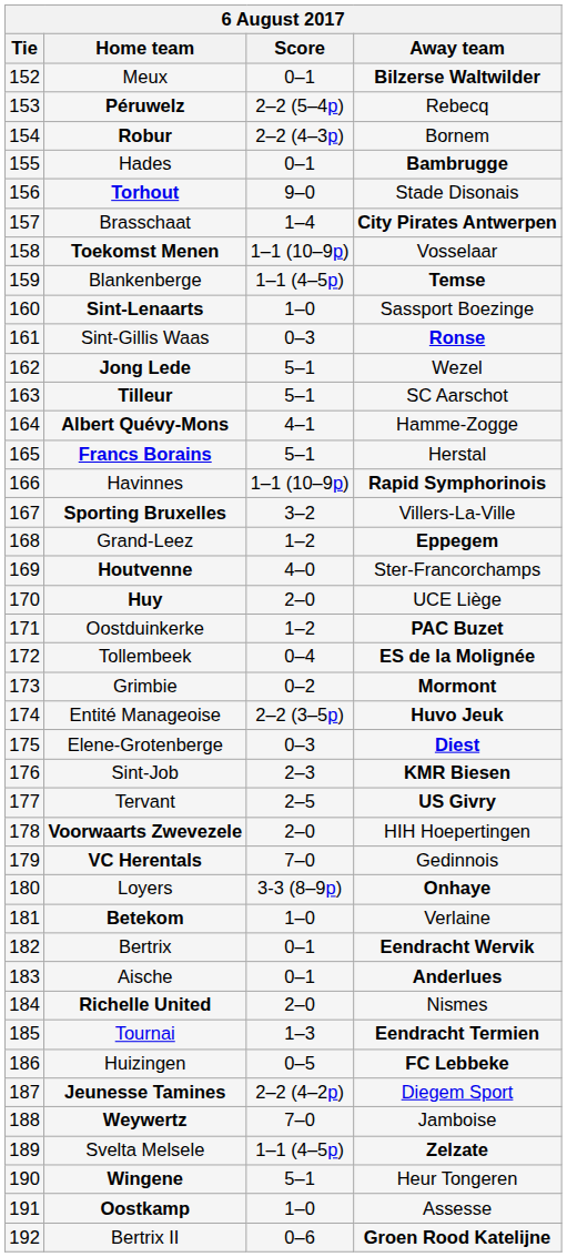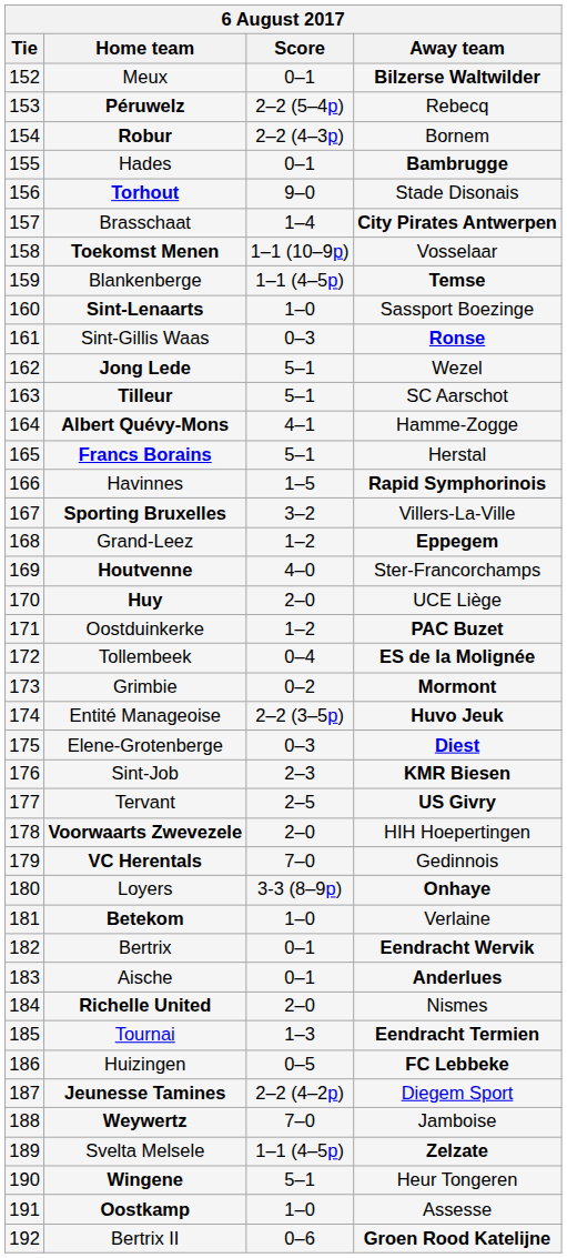Havinnes | Score: 1–1 (10–9p) -> 1–5
